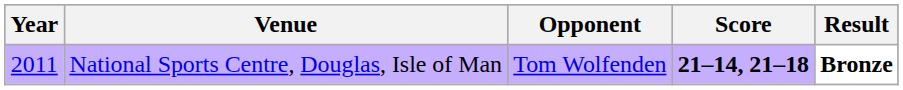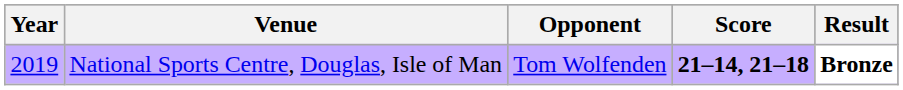National Sports Centre, Douglas, Isle of Man | Year: 2011 -> 2019
